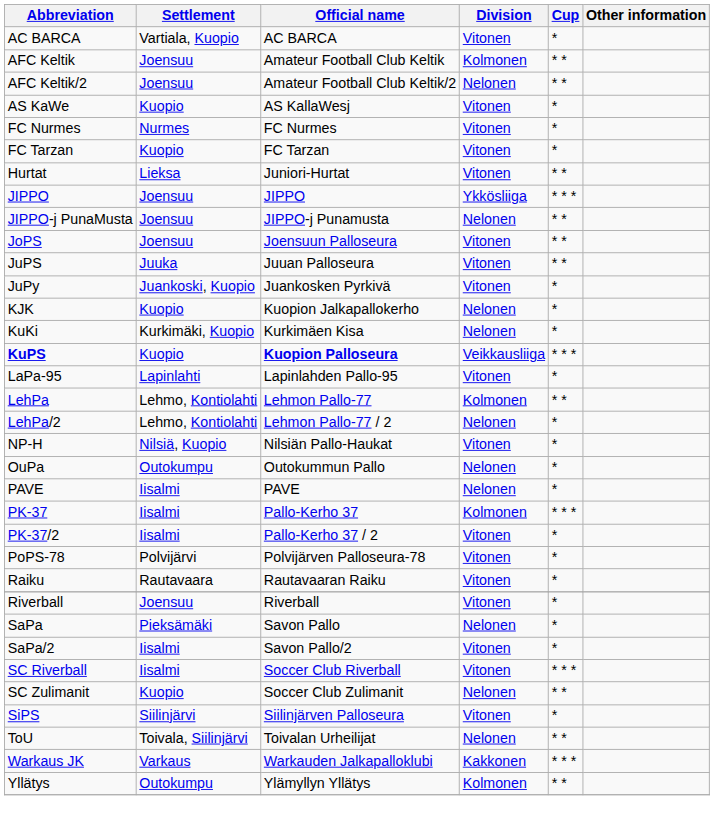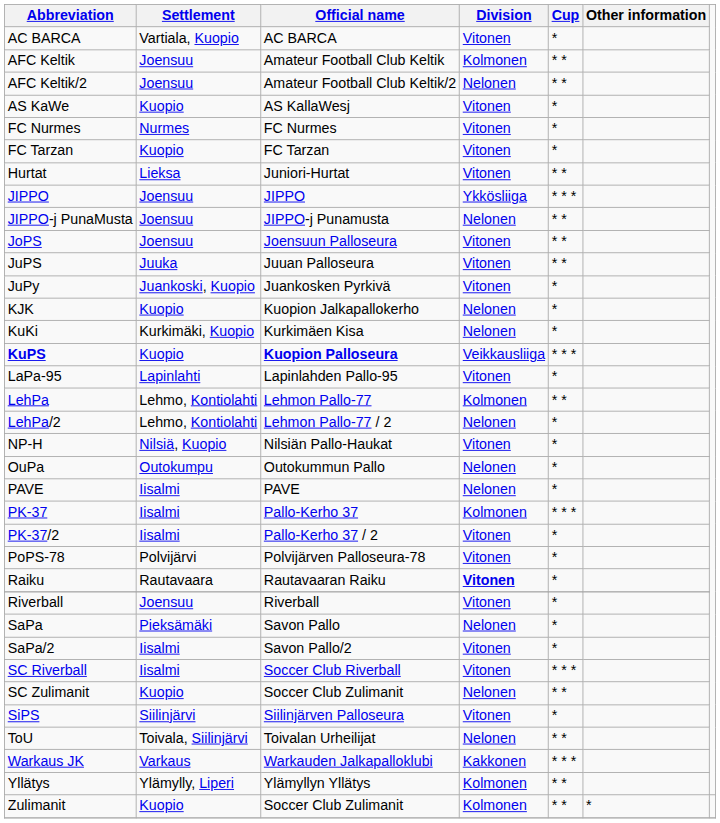Raiku | Division: normal -> bold
Yllätys | Settlement: Outokumpu -> Ylämylly, Liperi
+ row: Zulimanit | Kuopio | Soccer Club Zulimanit | Kolmonen | * * | *
